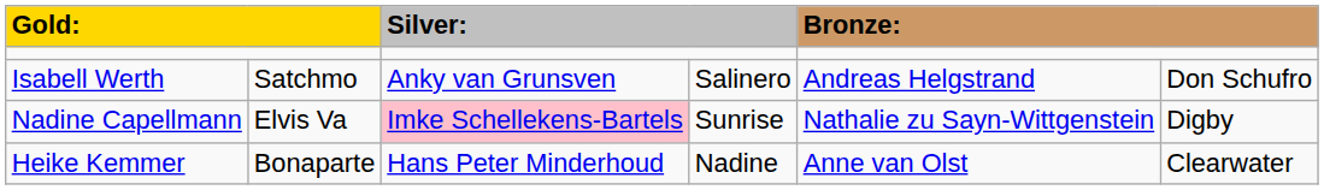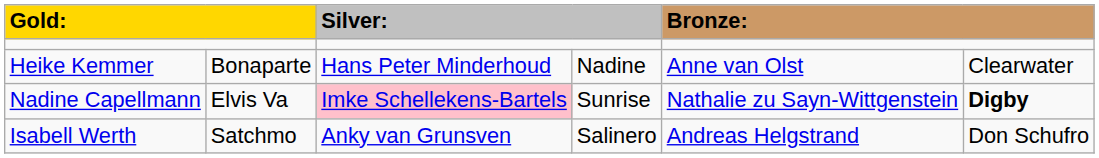rows swapped: Heike Kemmer <-> Isabell Werth
Nadine Capellmann | column 6: normal -> bold
